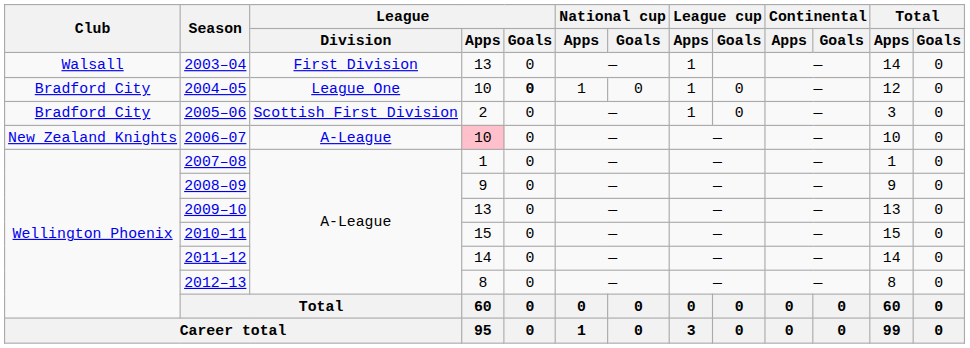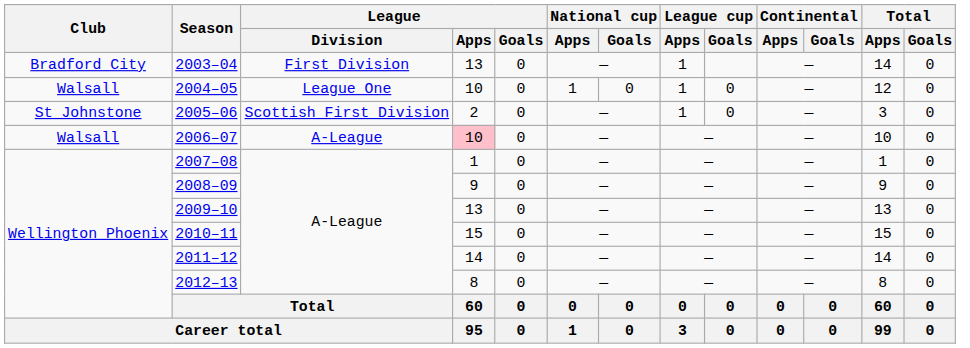2003–04 | Club: Walsall -> Bradford City
2004–05 | Club: Bradford City -> Walsall
2004–05 | League / Goals: bold -> normal
2005–06 | Club: Bradford City -> St Johnstone
2006–07 | Club: New Zealand Knights -> Walsall
